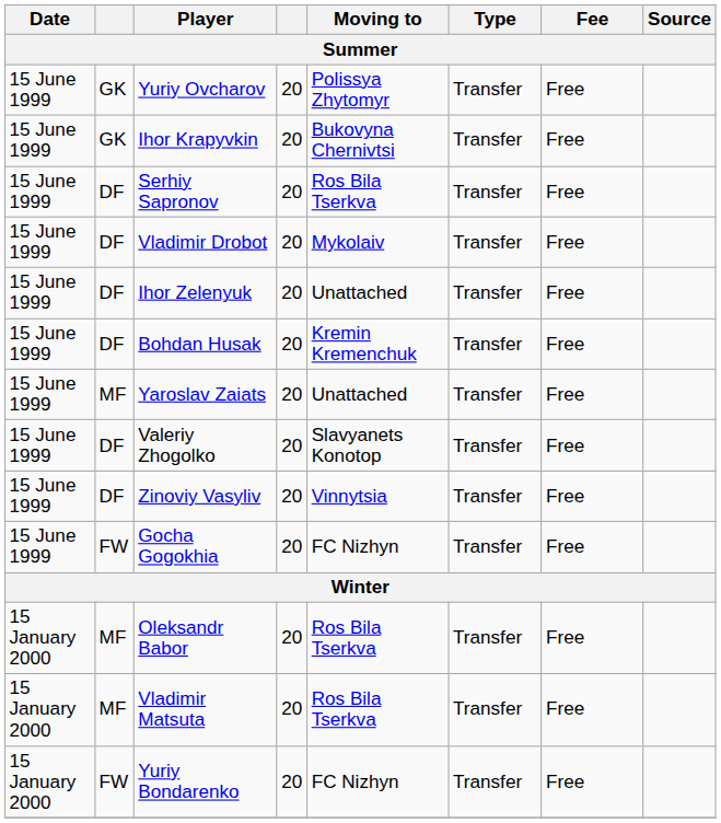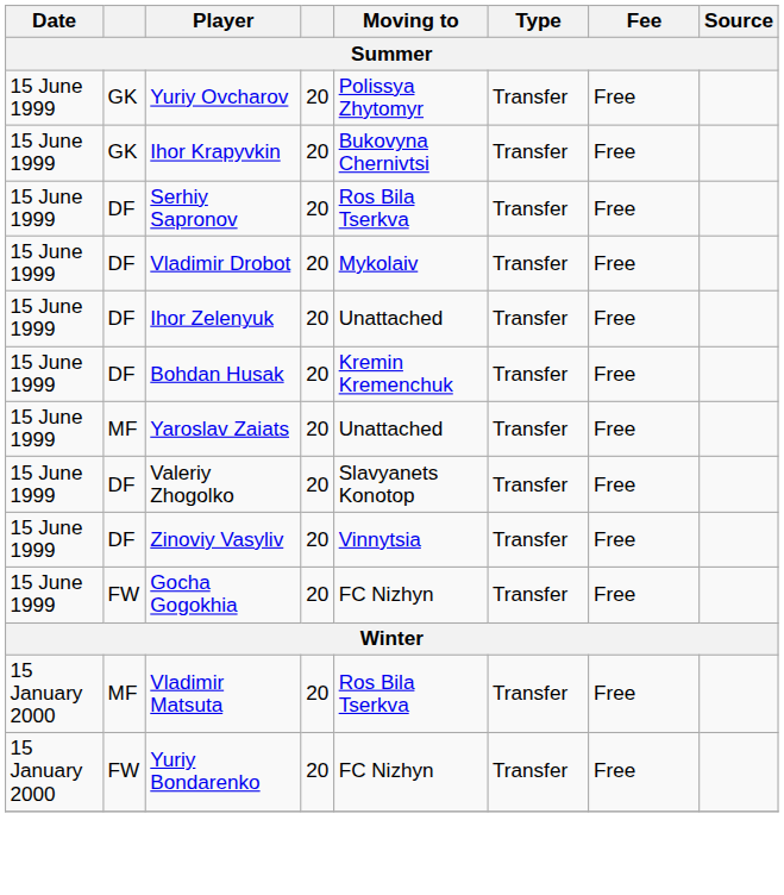- row: 15 January 2000 | MF | Oleksandr Babor | 20 | Ros Bila Tserkva | Transfer | Free
